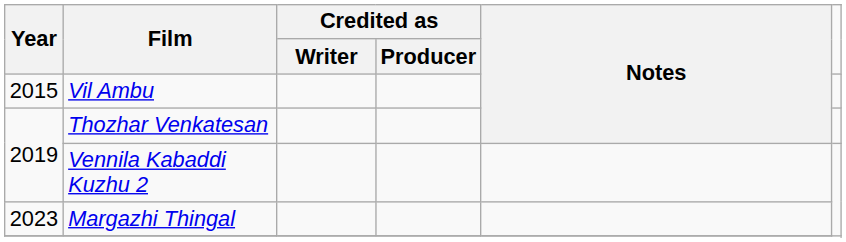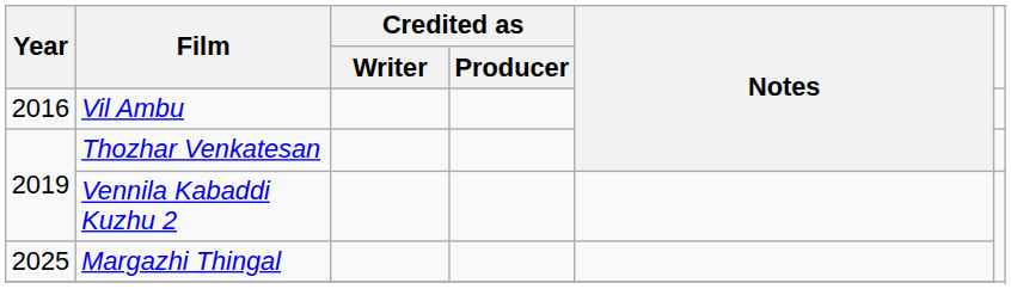Vil Ambu | Year: 2015 -> 2016
Margazhi Thingal | Year: 2023 -> 2025
